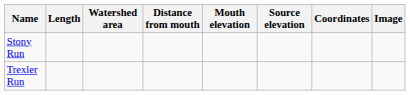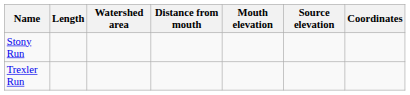- column: Image
